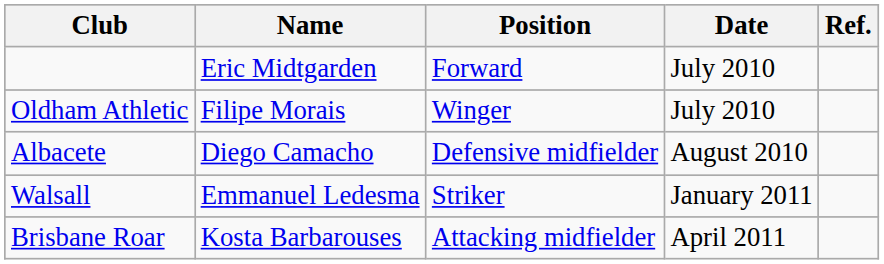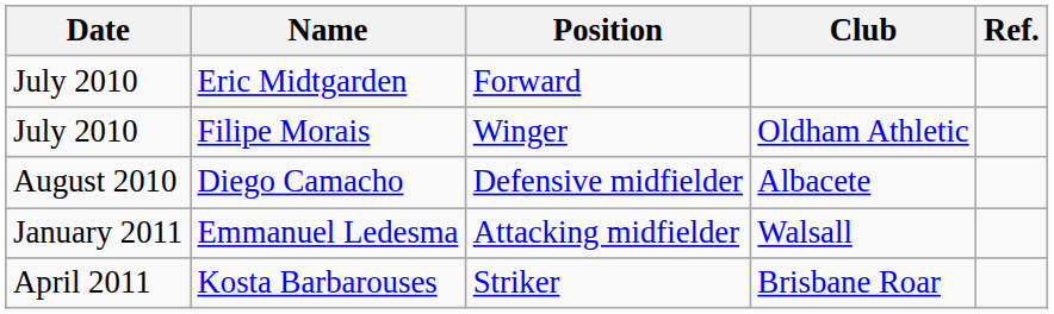columns swapped: Date <-> Club
Emmanuel Ledesma | Position: Striker -> Attacking midfielder
Kosta Barbarouses | Position: Attacking midfielder -> Striker
